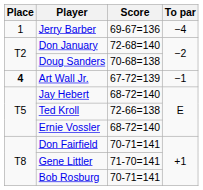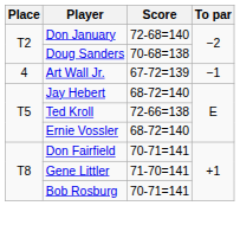- row: 1 | Jerry Barber | 69-67=136 | −4
Art Wall Jr. | Place: bold -> normal
